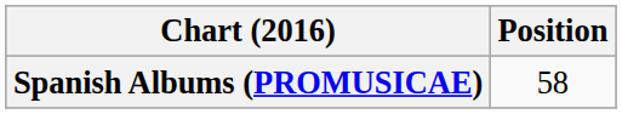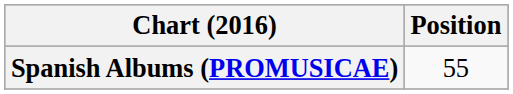Spanish Albums (PROMUSICAE) | Position: 58 -> 55
